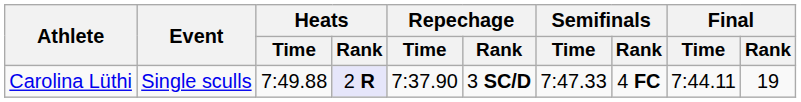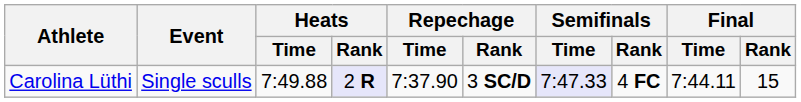Carolina Lüthi | Semifinals / Time: no background -> lavender background
Carolina Lüthi | Final / Rank: 19 -> 15
